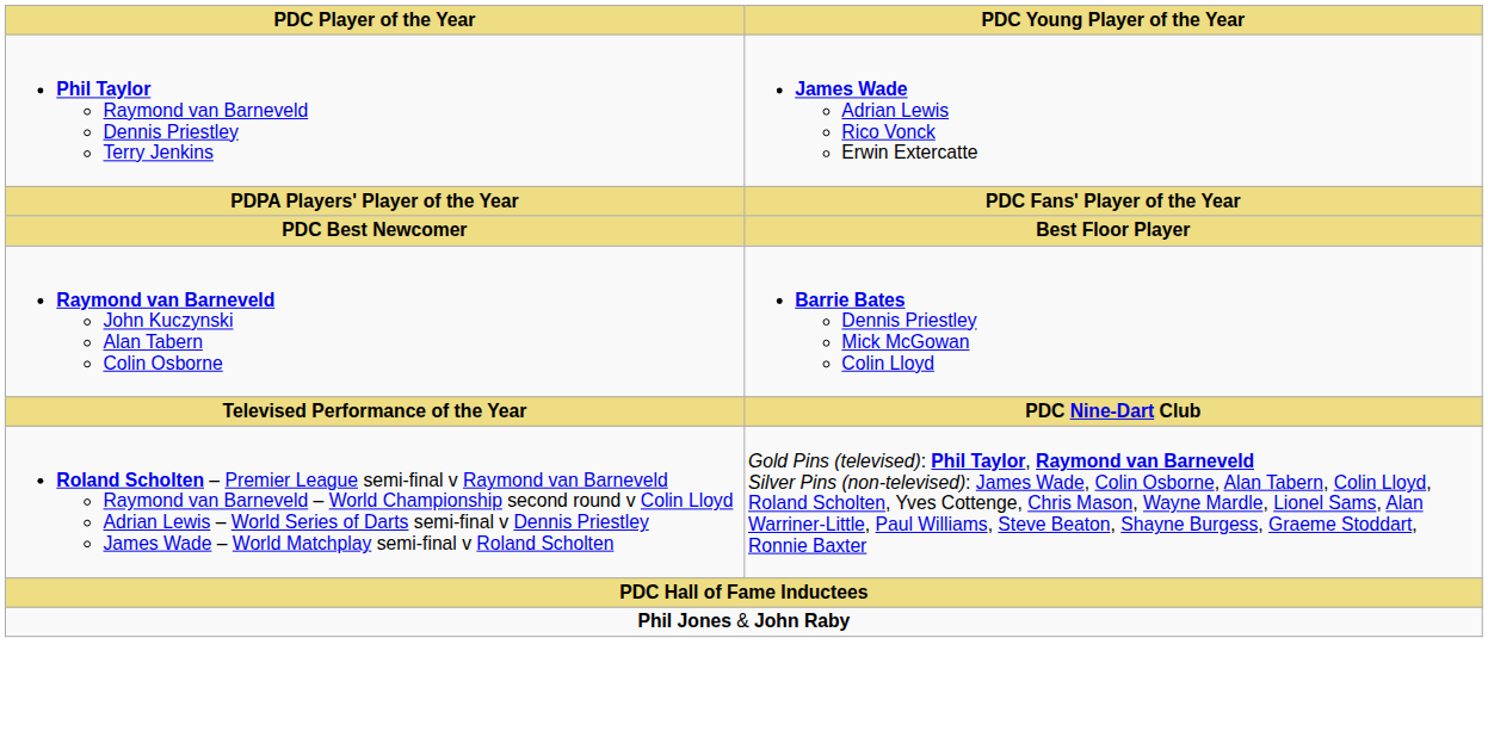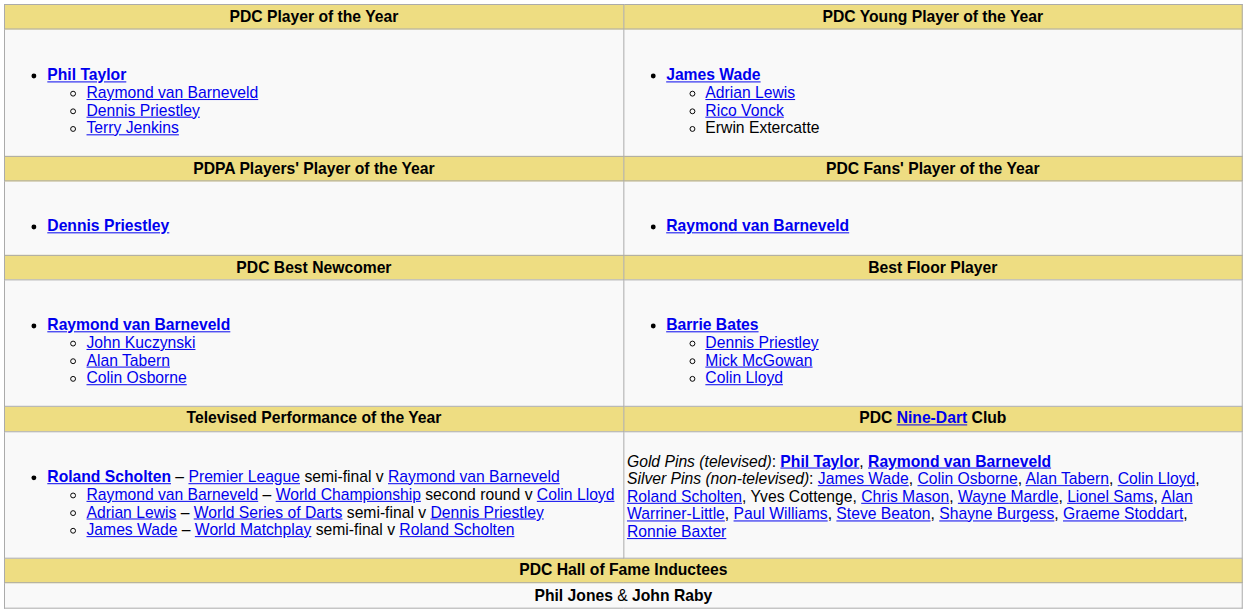+ row: Dennis Priestley | Raymond van Barneveld
